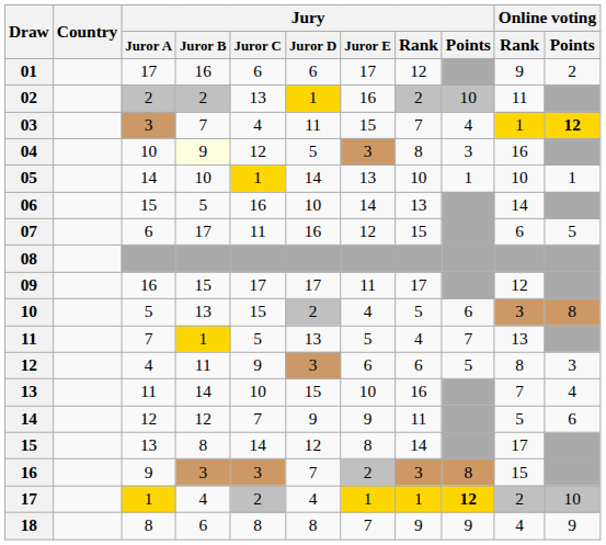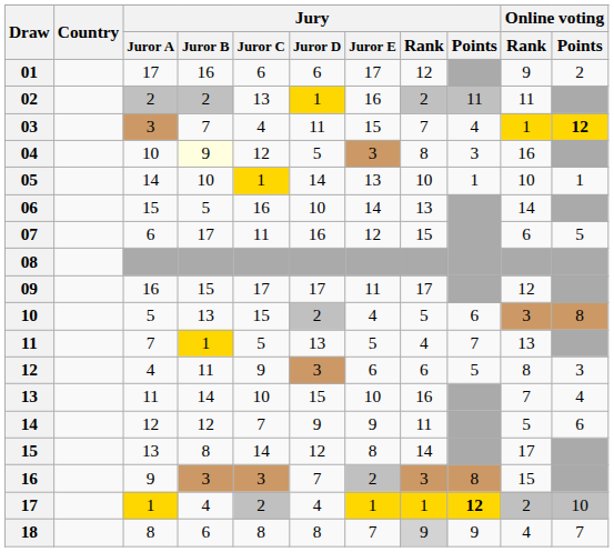02 | Jury / Points: 10 -> 11
18 | Jury / Rank: no background -> lightgrey background
18 | Online voting / Points: 9 -> 7
